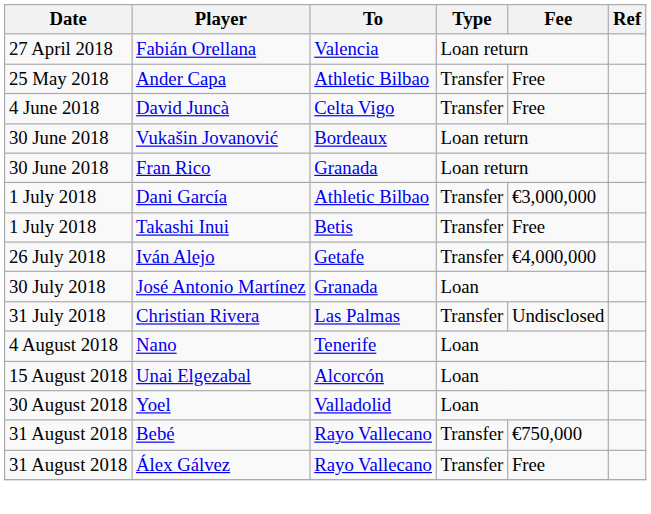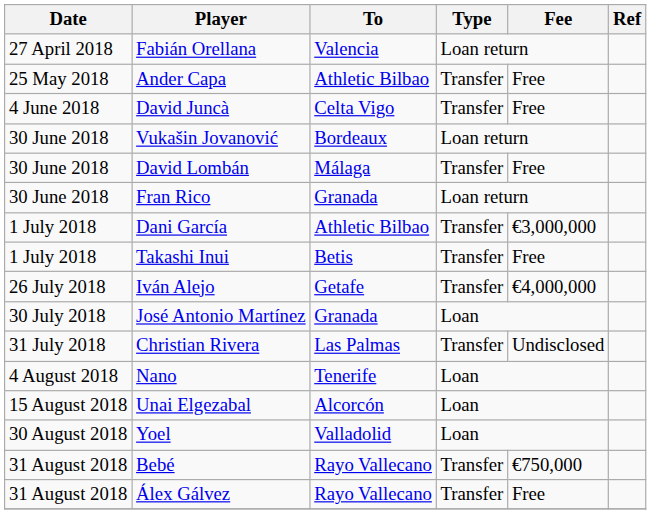+ row: 30 June 2018 | David Lombán | Málaga | Transfer | Free
